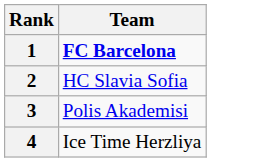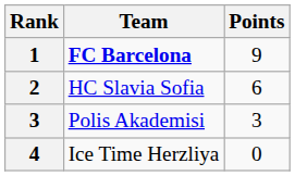+ column: Points | 9 | 6 | 3 | 0
